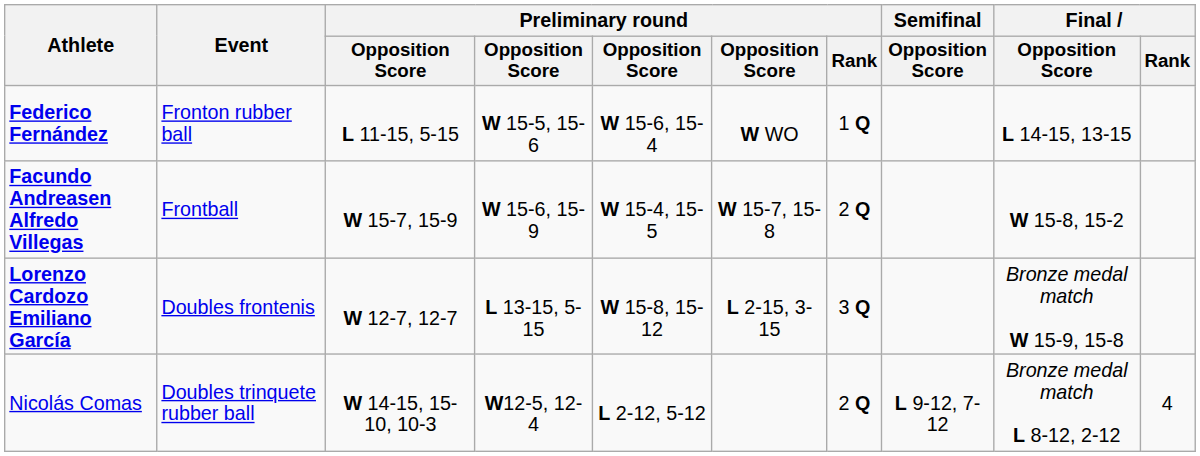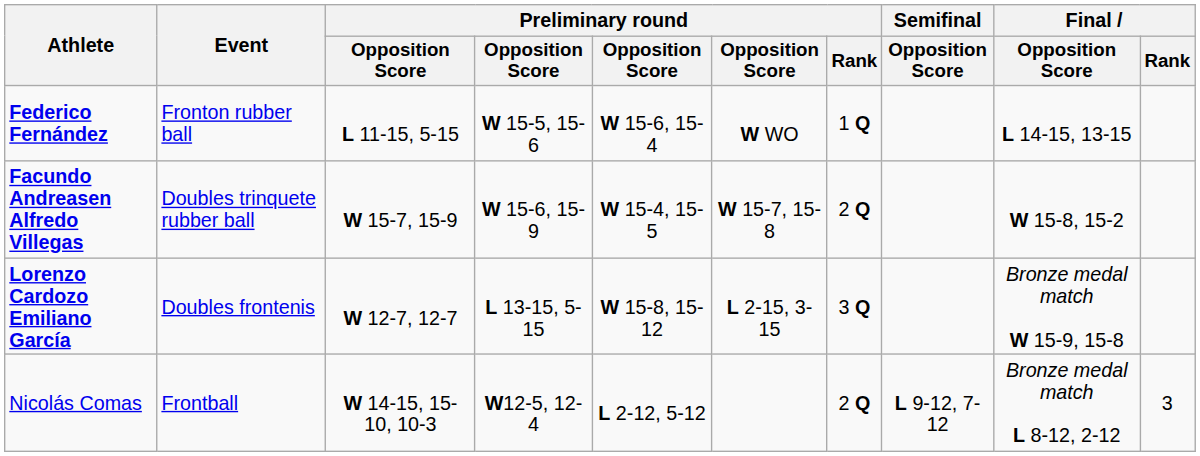Facundo Andreasen Alfredo Villegas | Event: Frontball -> Doubles trinquete rubber ball
Nicolás Comas | Event: Doubles trinquete rubber ball -> Frontball
Nicolás Comas | Final / Rank: 4 -> 3
